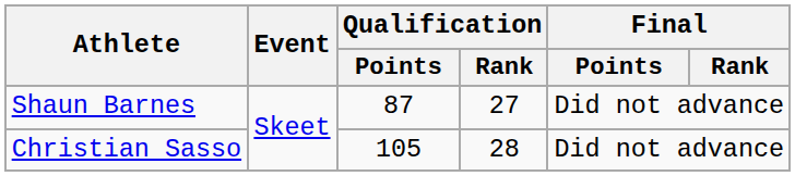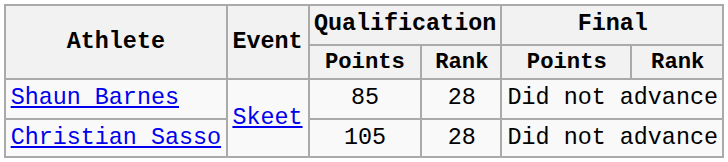Shaun Barnes | Qualification / Points: 87 -> 85
Shaun Barnes | Qualification / Rank: 27 -> 28
